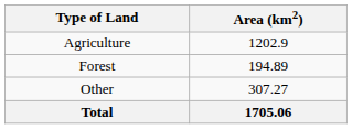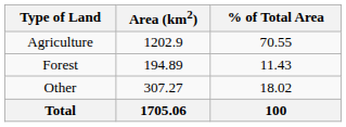+ column: % of Total Area | 70.55 | 11.43 | 18.02 | 100
